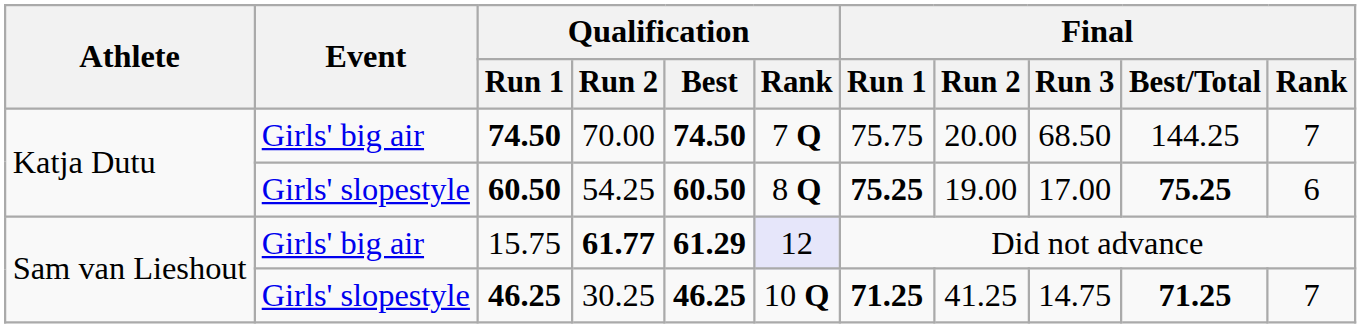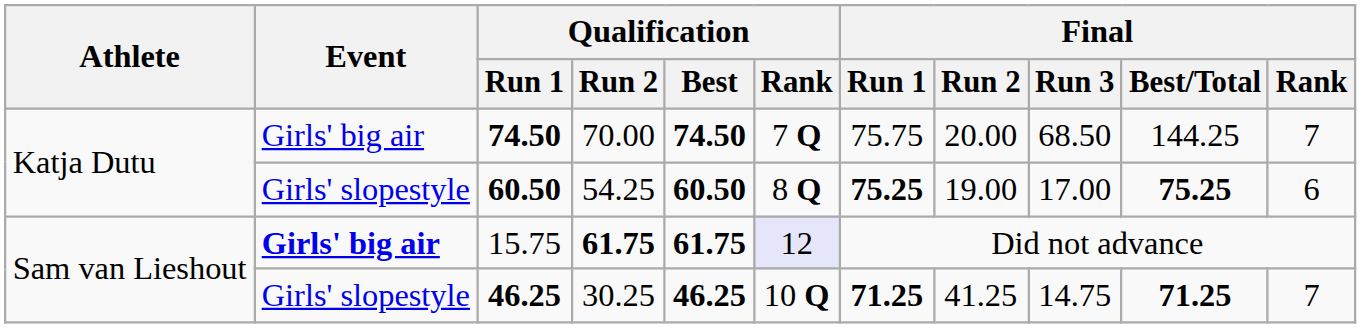15.75 | Event: normal -> bold
15.75 | Qualification / Run 2: 61.77 -> 61.75
15.75 | Qualification / Best: 61.29 -> 61.75
